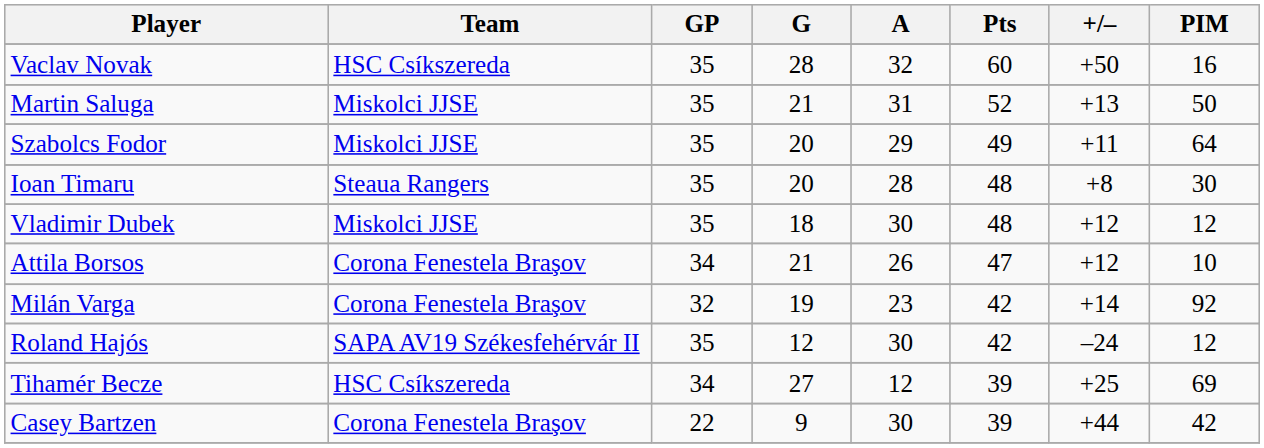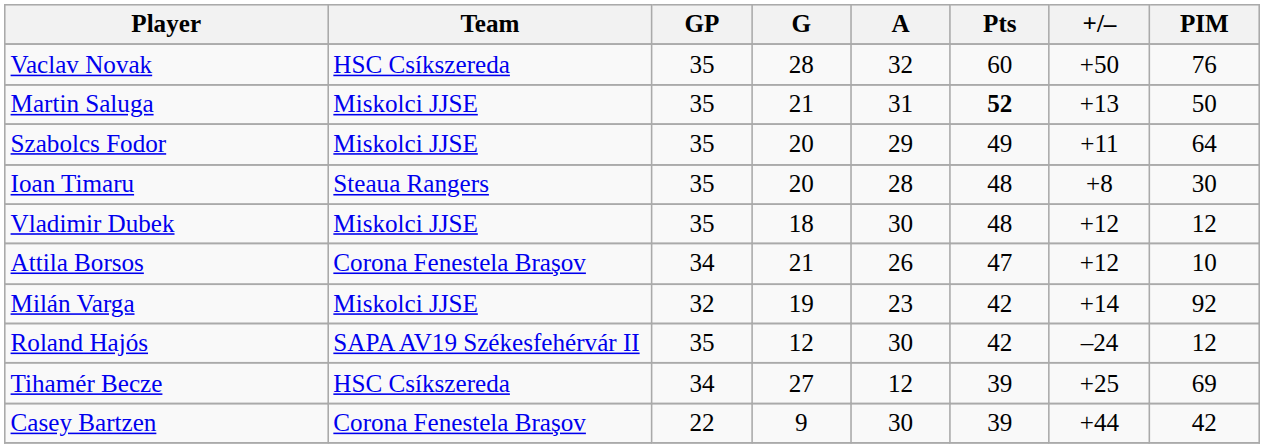Vaclav Novak | PIM: 16 -> 76
Martin Saluga | Pts: normal -> bold
Milán Varga | Team: Corona Fenestela Braşov -> Miskolci JJSE
